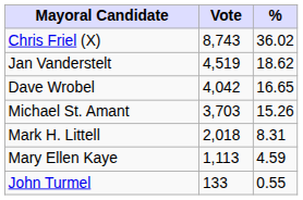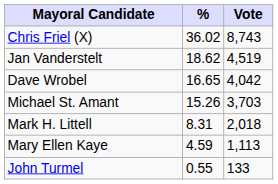columns swapped: Vote <-> %
